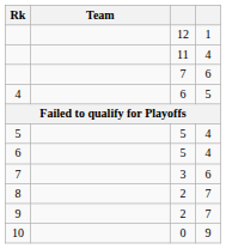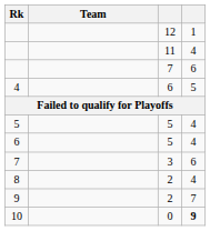8 | column 4: 7 -> 4
10 | column 4: normal -> bold
